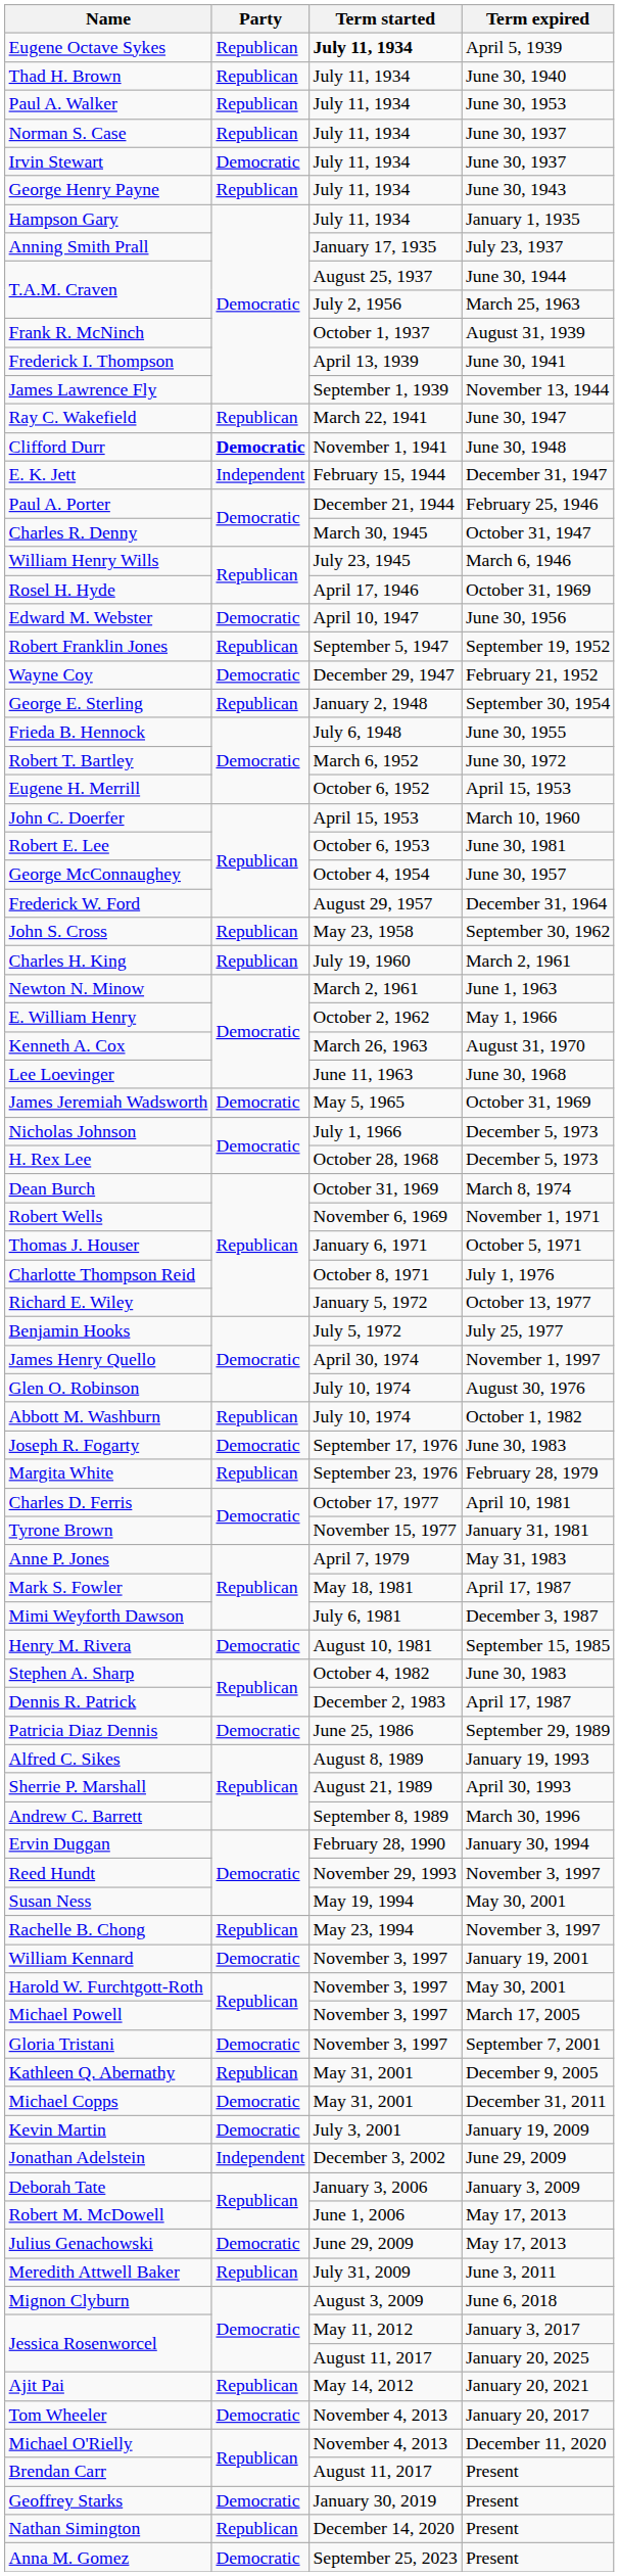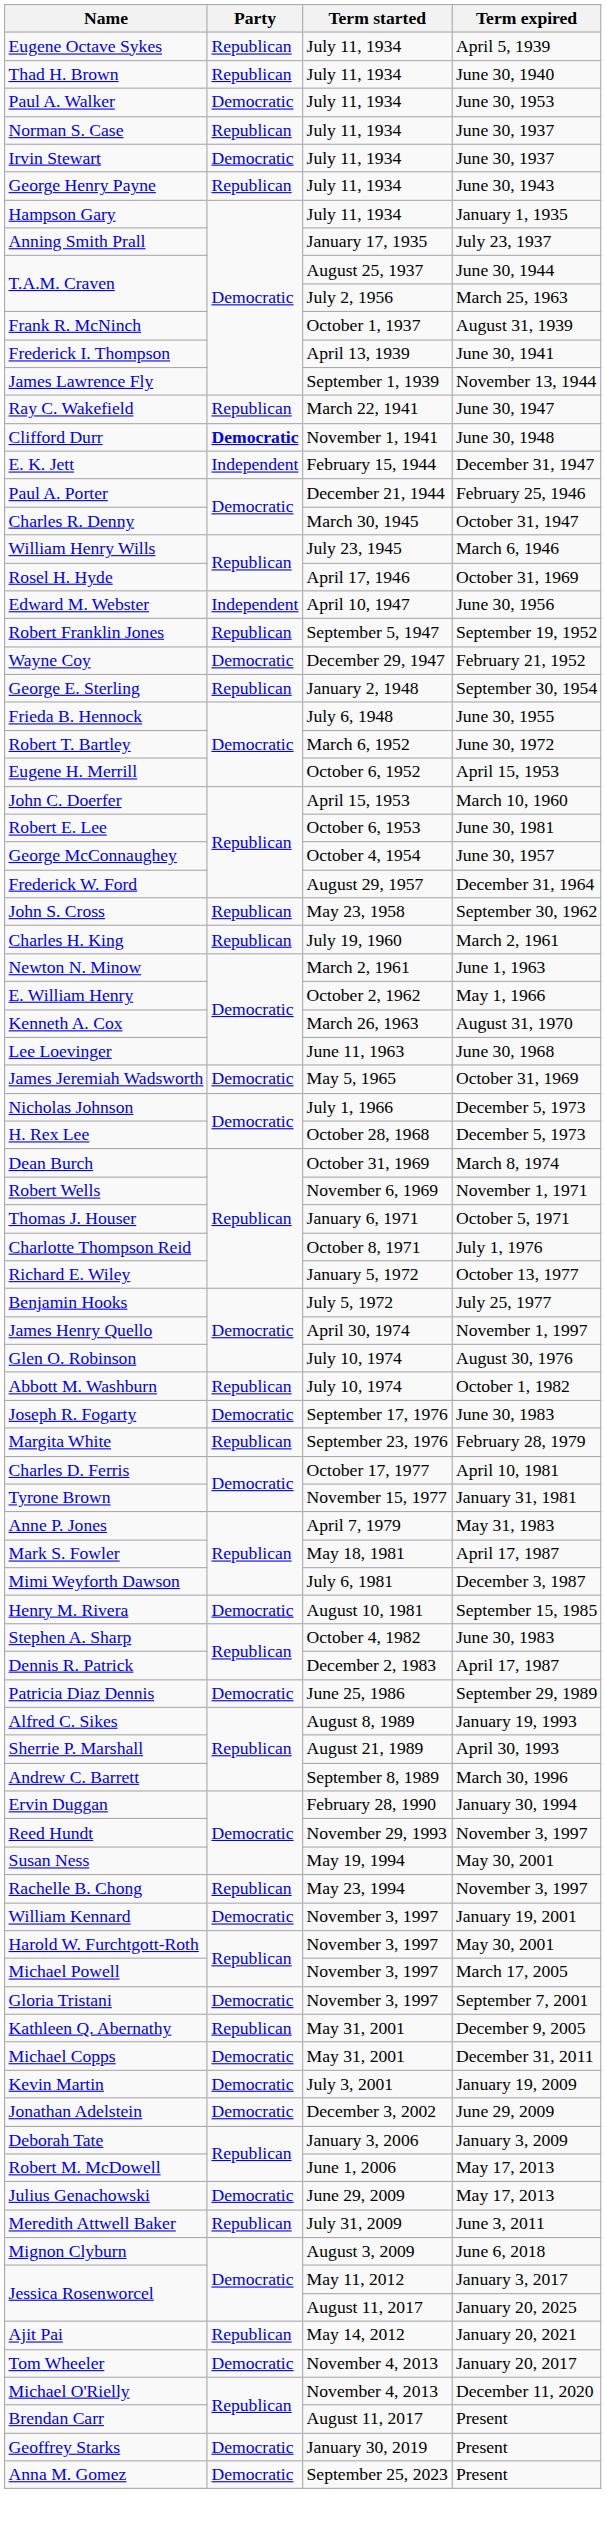Eugene Octave Sykes | Term started: bold -> normal
Paul A. Walker | Party: Republican -> Democratic
Edward M. Webster | Party: Democratic -> Independent
Jonathan Adelstein | Party: Independent -> Democratic
- row: Nathan Simington | Republican | December 14, 2020 | Present
